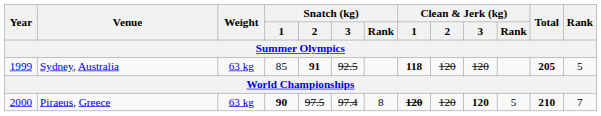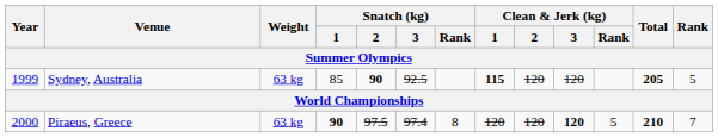Sydney, Australia | Snatch (kg) / 2: 91 -> 90
Sydney, Australia | Clean & Jerk (kg) / 1: 118 -> 115
Piraeus, Greece | Clean & Jerk (kg) / 1: bold -> normal
